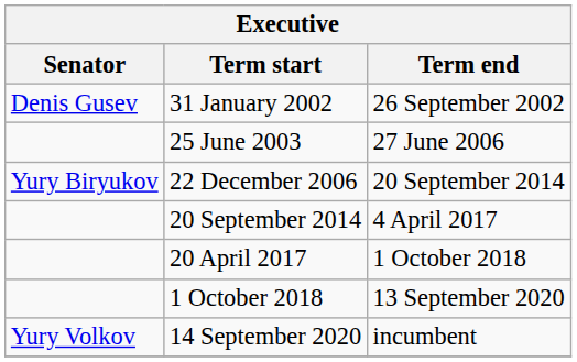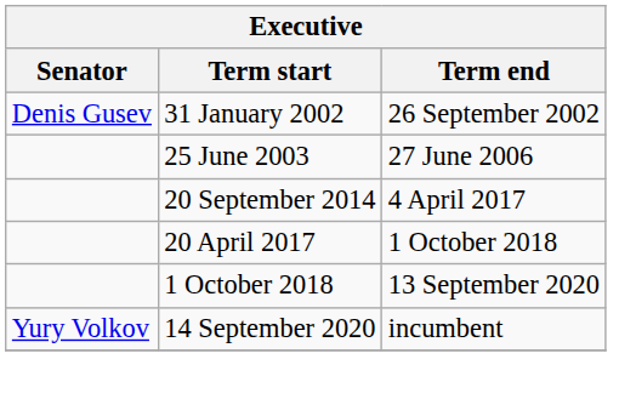- row: Yury Biryukov | 22 December 2006 | 20 September 2014
